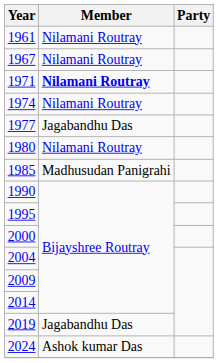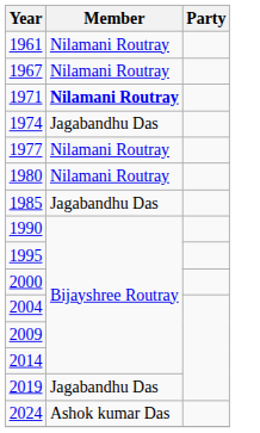1974 | Member: Nilamani Routray -> Jagabandhu Das
1977 | Member: Jagabandhu Das -> Nilamani Routray
1985 | Member: Madhusudan Panigrahi -> Jagabandhu Das
